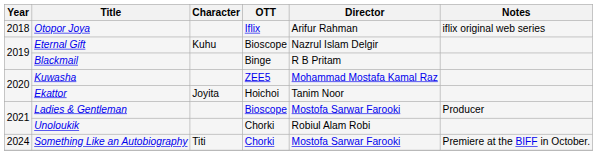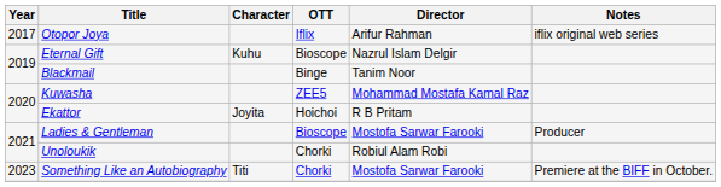Otopor Joya | Year: 2018 -> 2017
Blackmail | Director: R B Pritam -> Tanim Noor
Ekattor | Director: Tanim Noor -> R B Pritam
Something Like an Autobiography | Year: 2024 -> 2023
